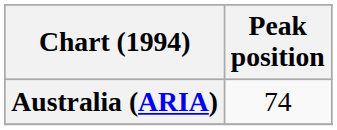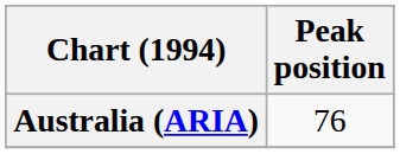Australia (ARIA) | Peak position: 74 -> 76
